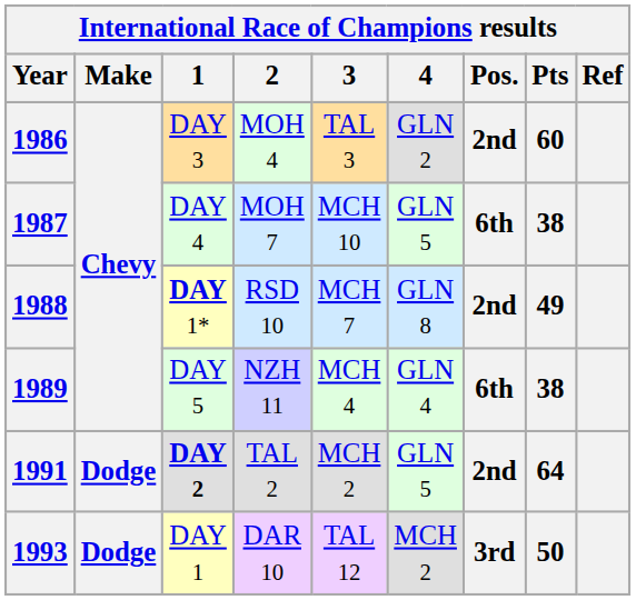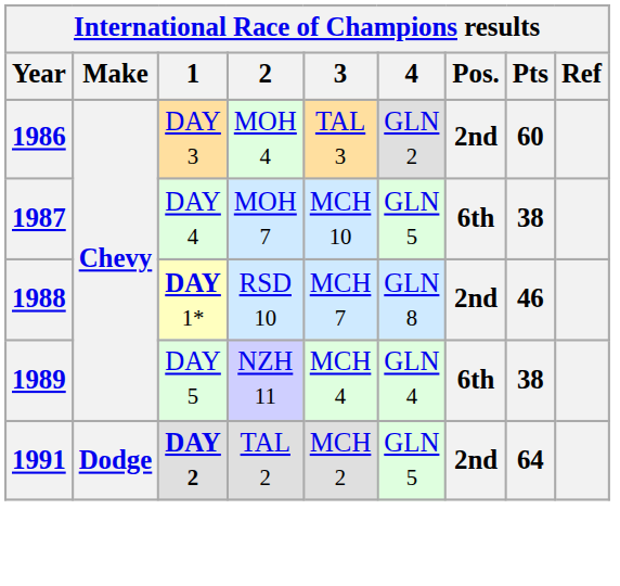1988 | Pts: 49 -> 46
- row: 1993 | Dodge | DAY 1 | DAR 10 | TAL 12 | MCH 2 | 3rd | 50
